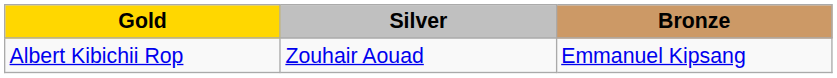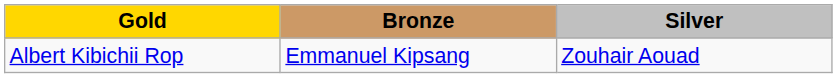columns swapped: Silver <-> Bronze
